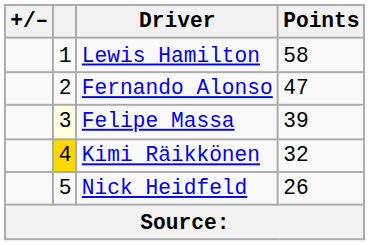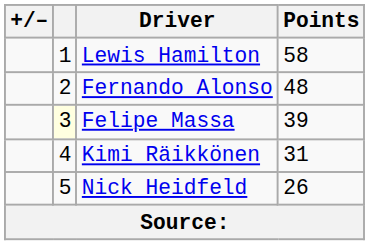Fernando Alonso | Points: 47 -> 48
Kimi Räikkönen | column 2: gold background -> no background
Kimi Räikkönen | Points: 32 -> 31
